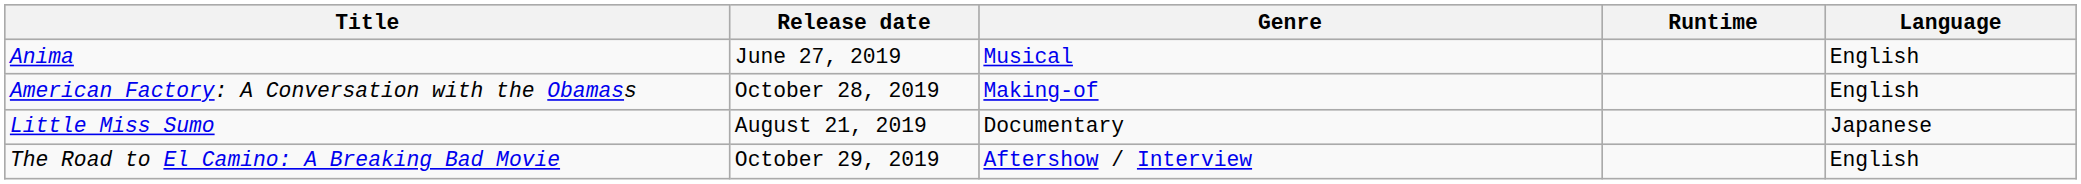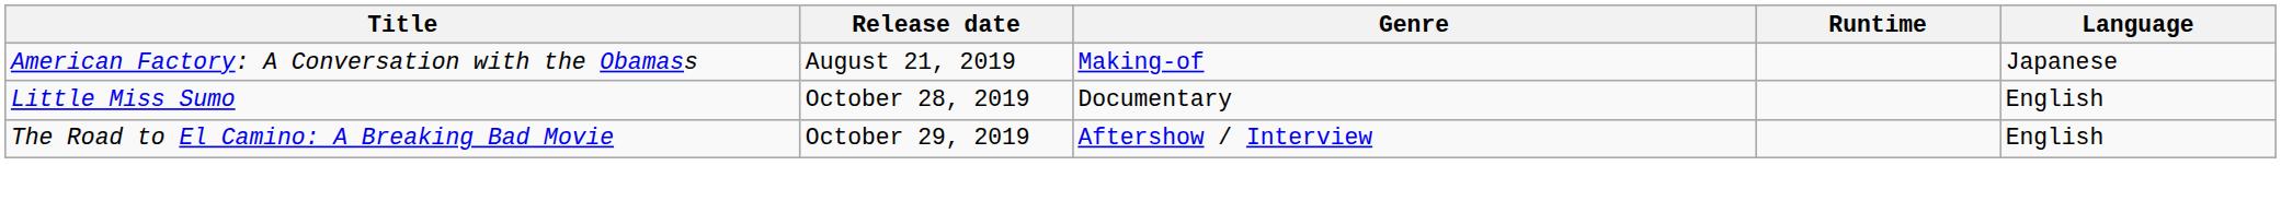- row: Anima | June 27, 2019 | Musical | English
American Factory: A Conversation with the Obamass | Release date: October 28, 2019 -> August 21, 2019
American Factory: A Conversation with the Obamass | Language: English -> Japanese
Little Miss Sumo | Release date: August 21, 2019 -> October 28, 2019
Little Miss Sumo | Language: Japanese -> English
